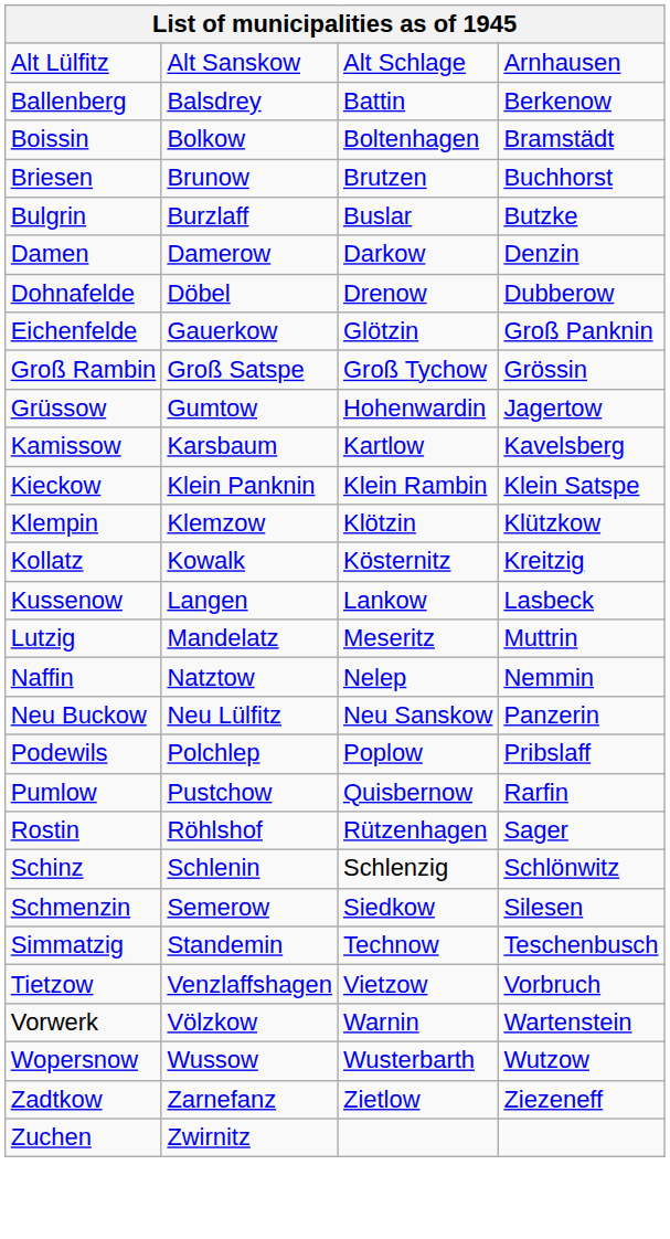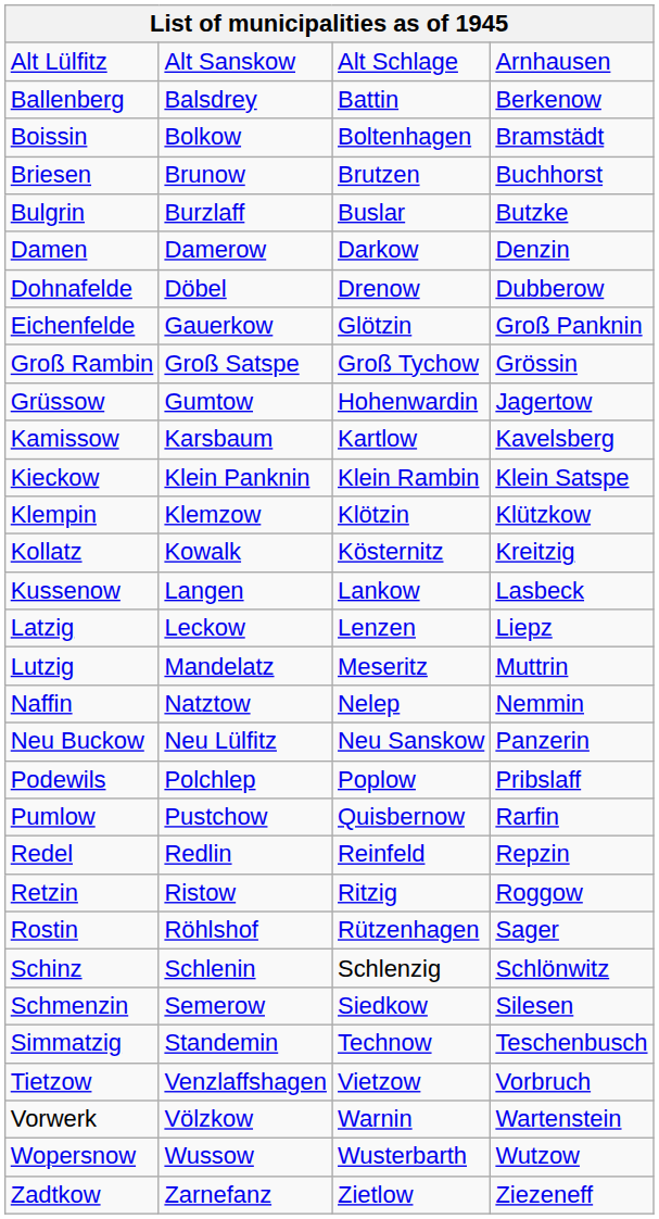+ row: Latzig | Leckow | Lenzen | Liepz
+ row: Redel | Redlin | Reinfeld | Repzin
+ row: Retzin | Ristow | Ritzig | Roggow
- row: Zuchen | Zwirnitz
